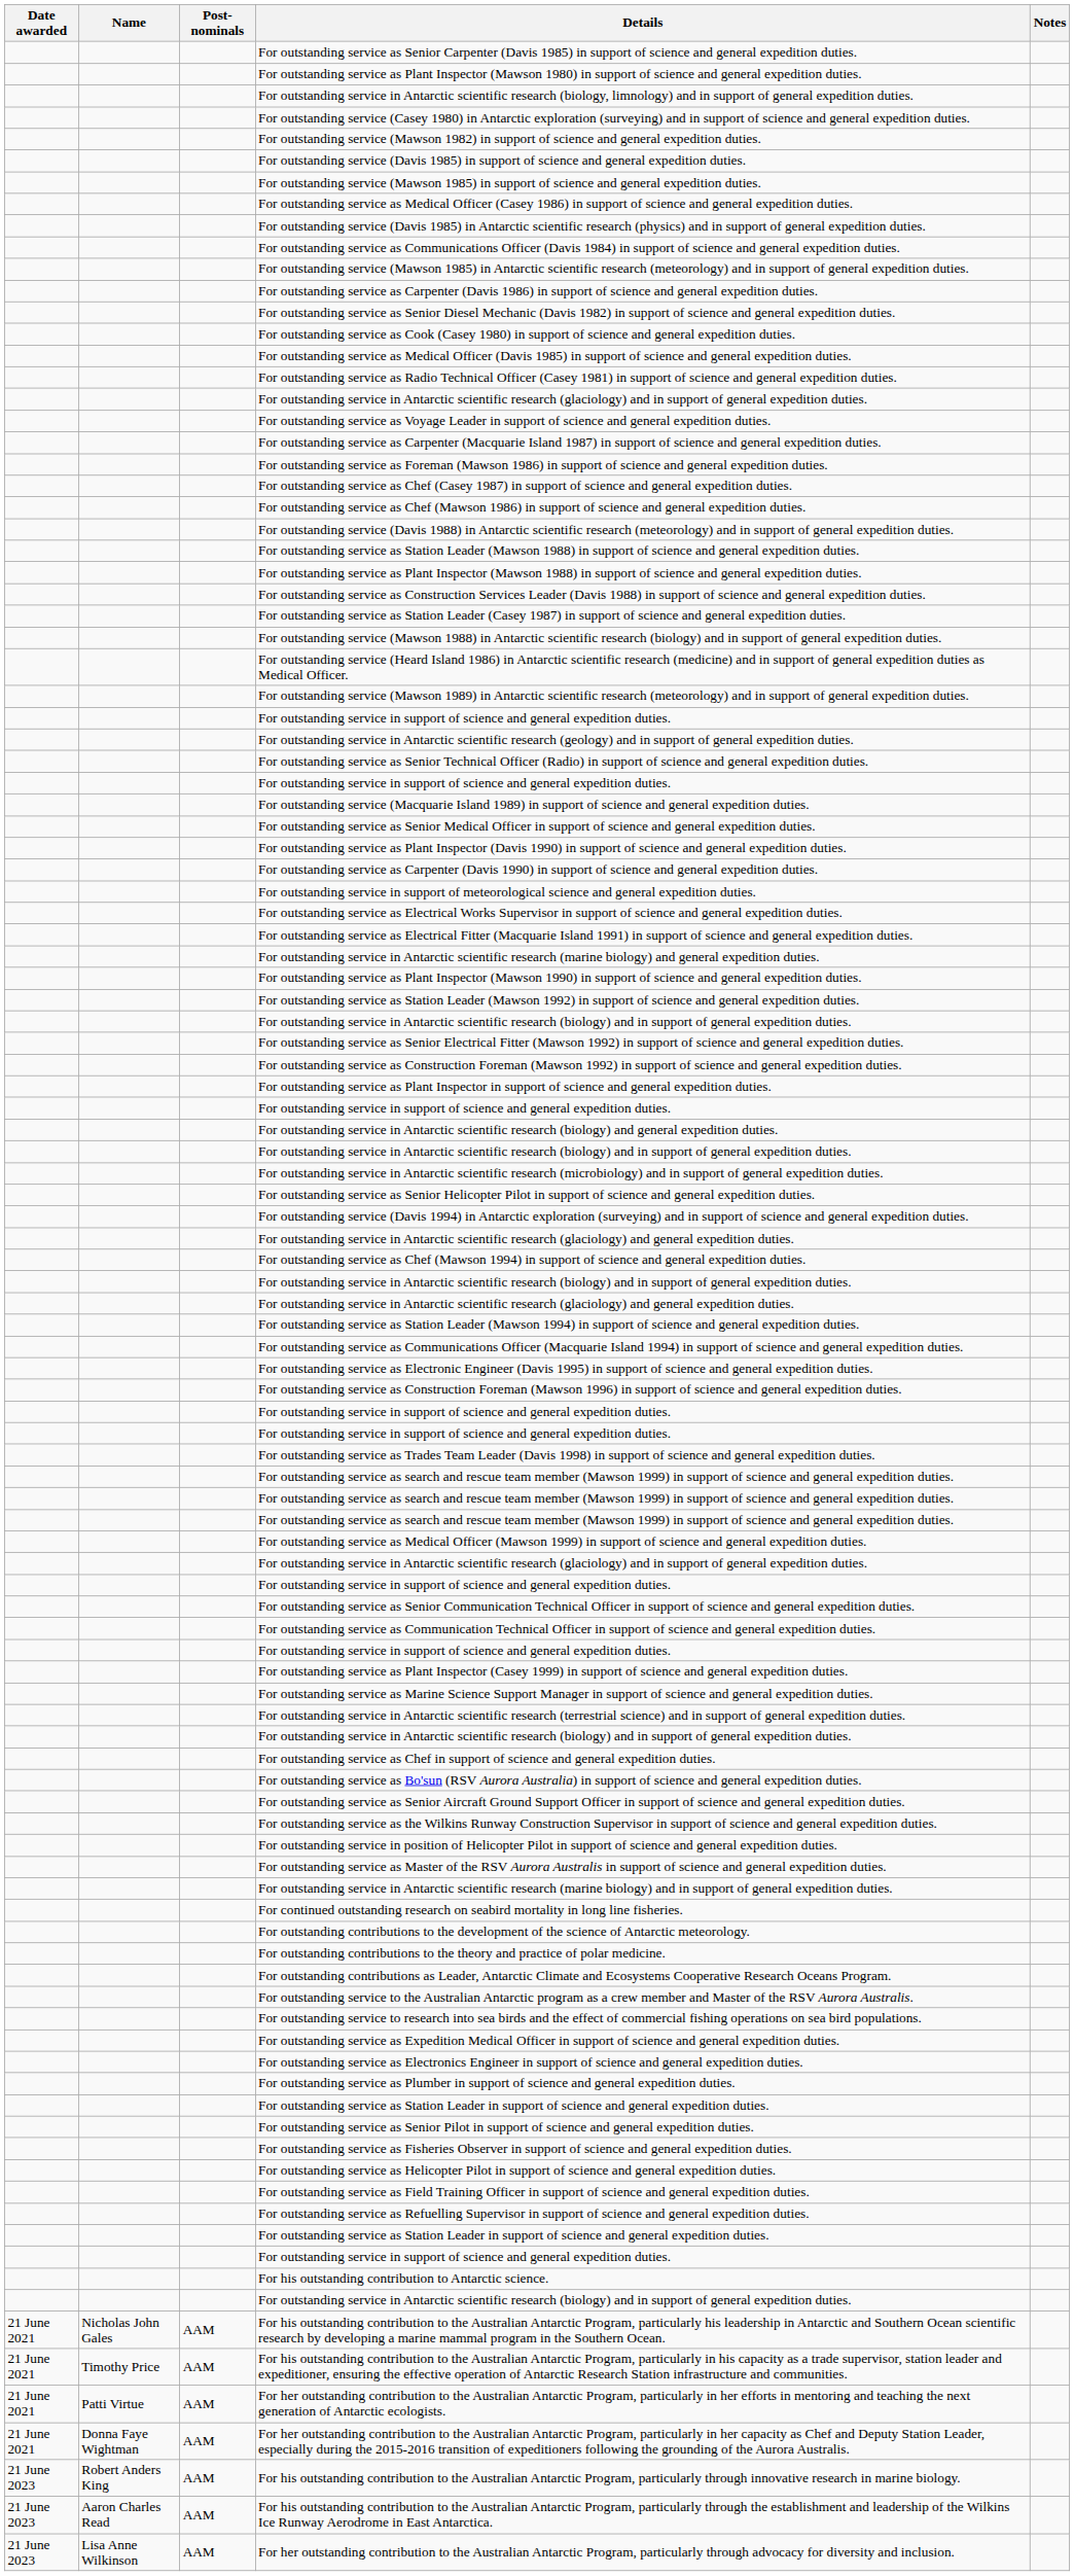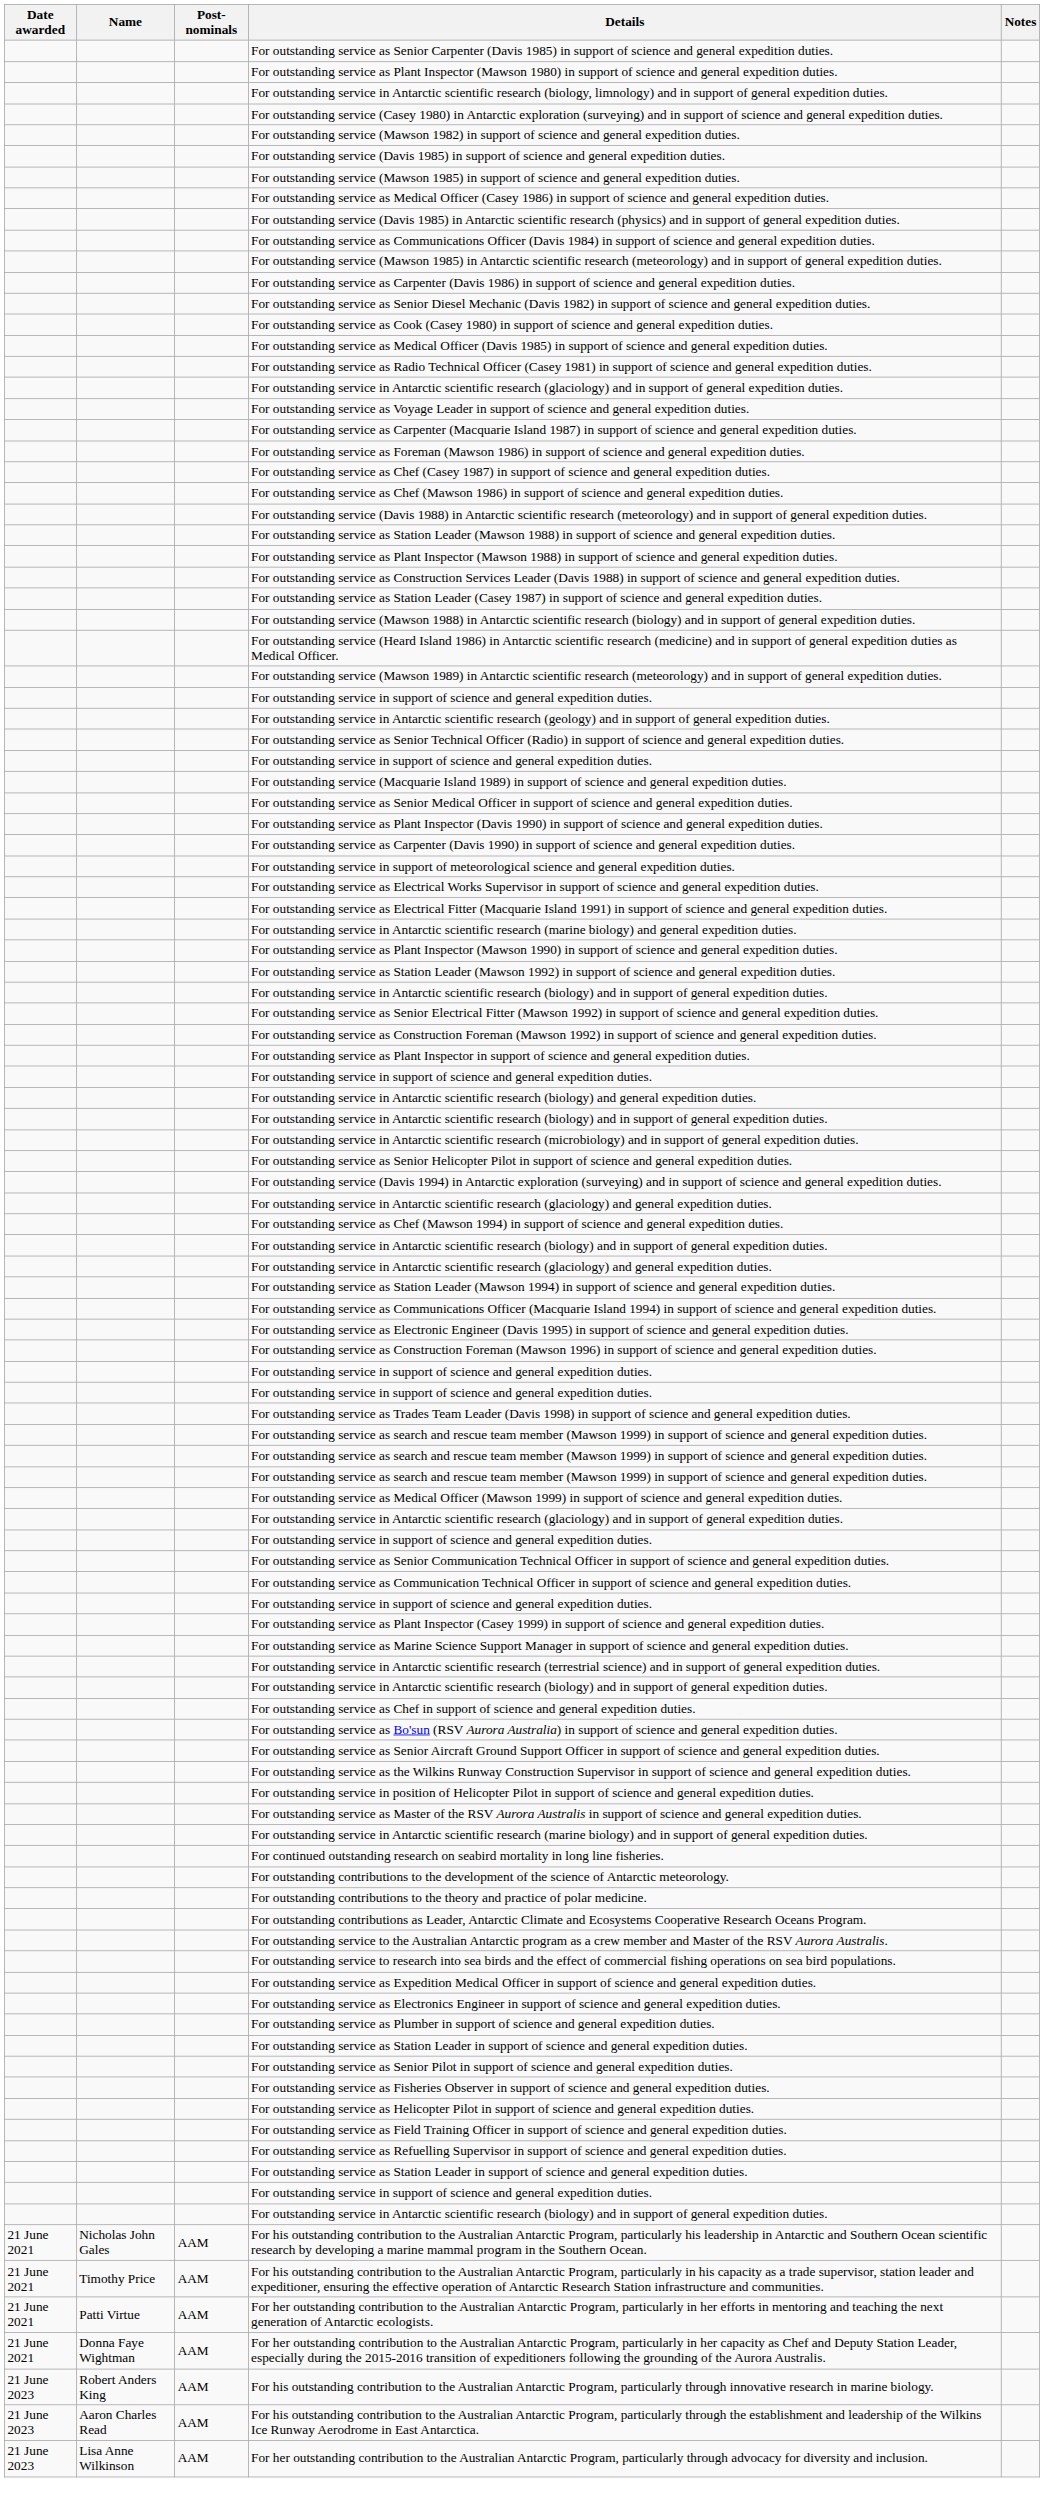- row: For his outstanding contribution to Antarctic science.
